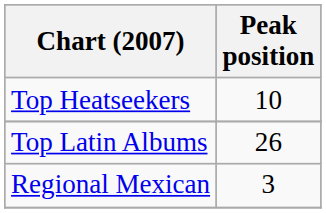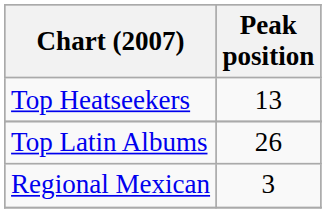Top Heatseekers | Peak position: 10 -> 13
